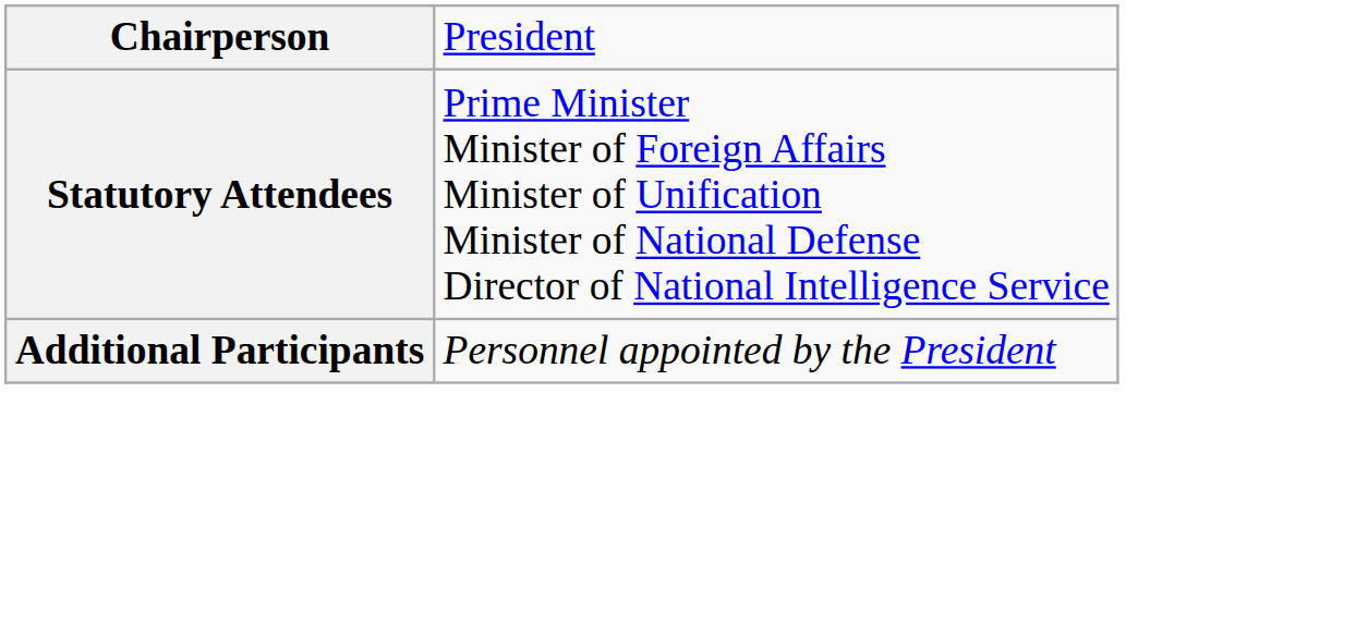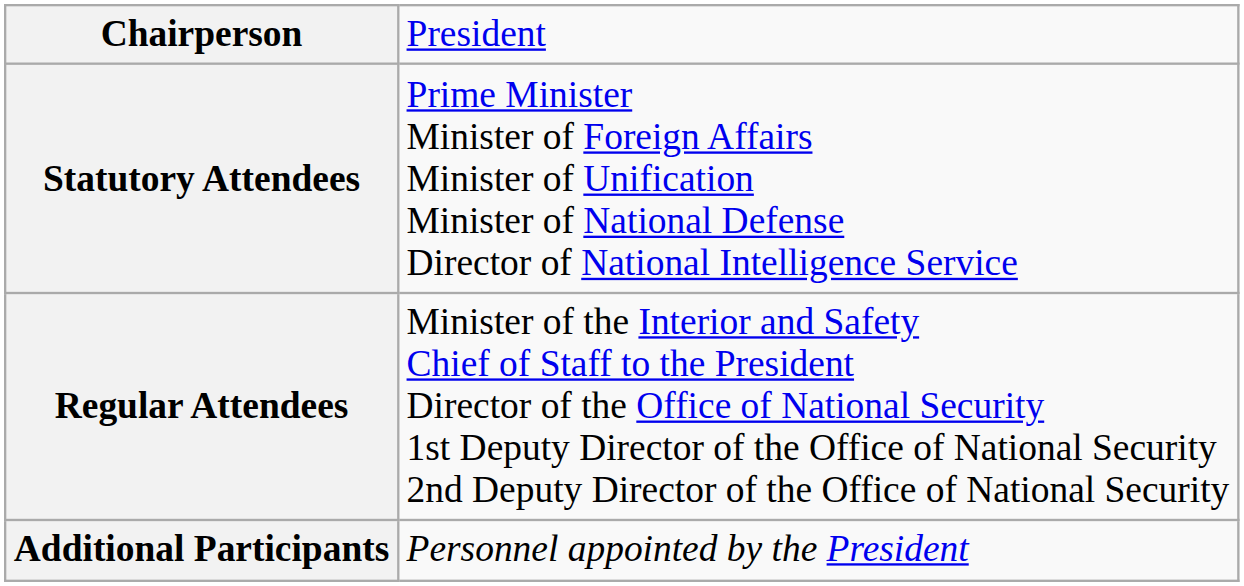+ row: Regular Attendees | Minister of the Interior and Safety Chief of Staff to the President Director of the Office of National Security 1st Deputy Director of the Office of National Security 2nd Deputy Director of the Office of National Security
